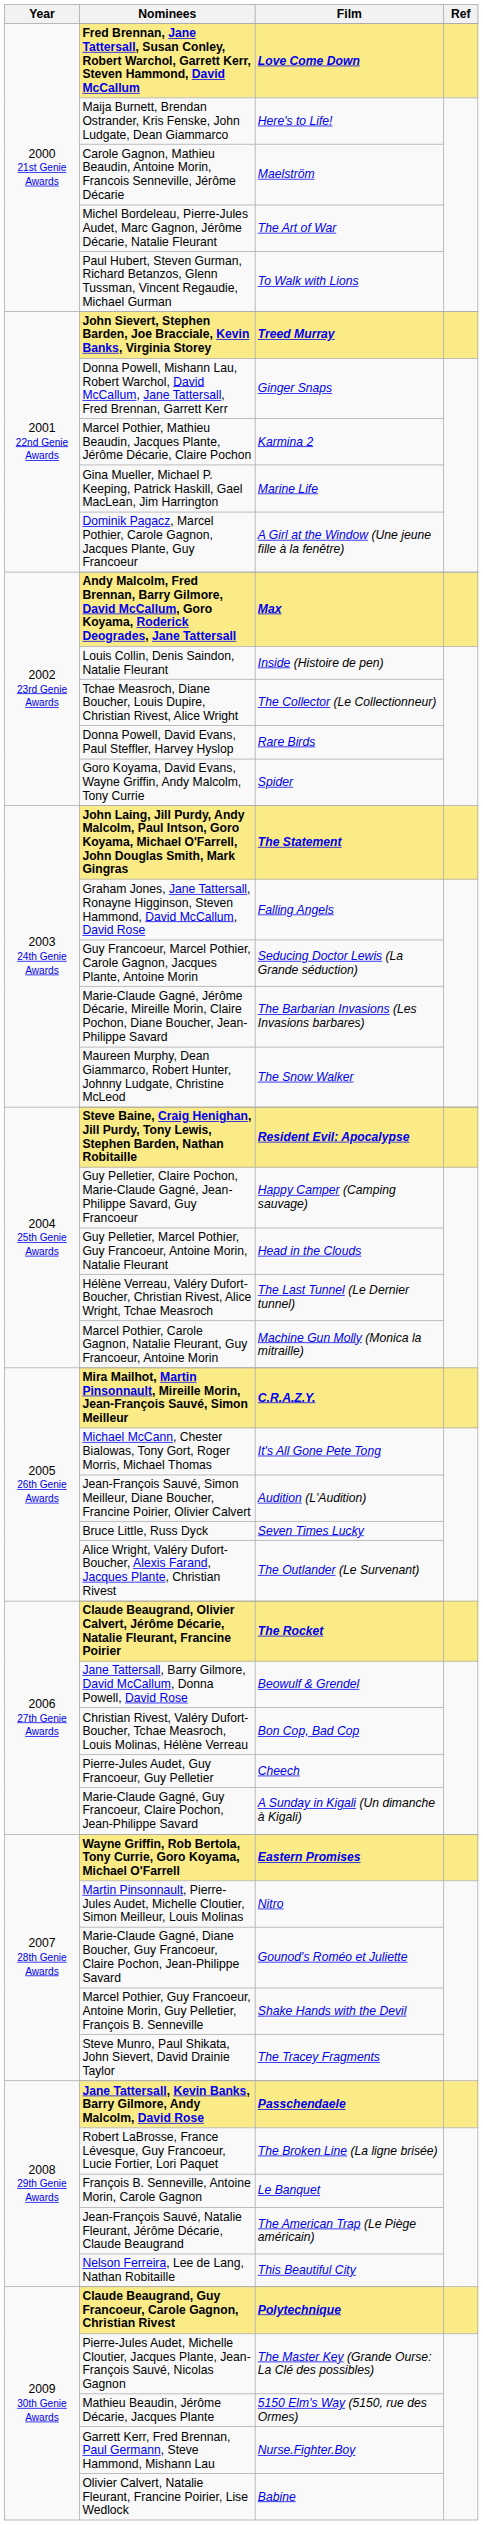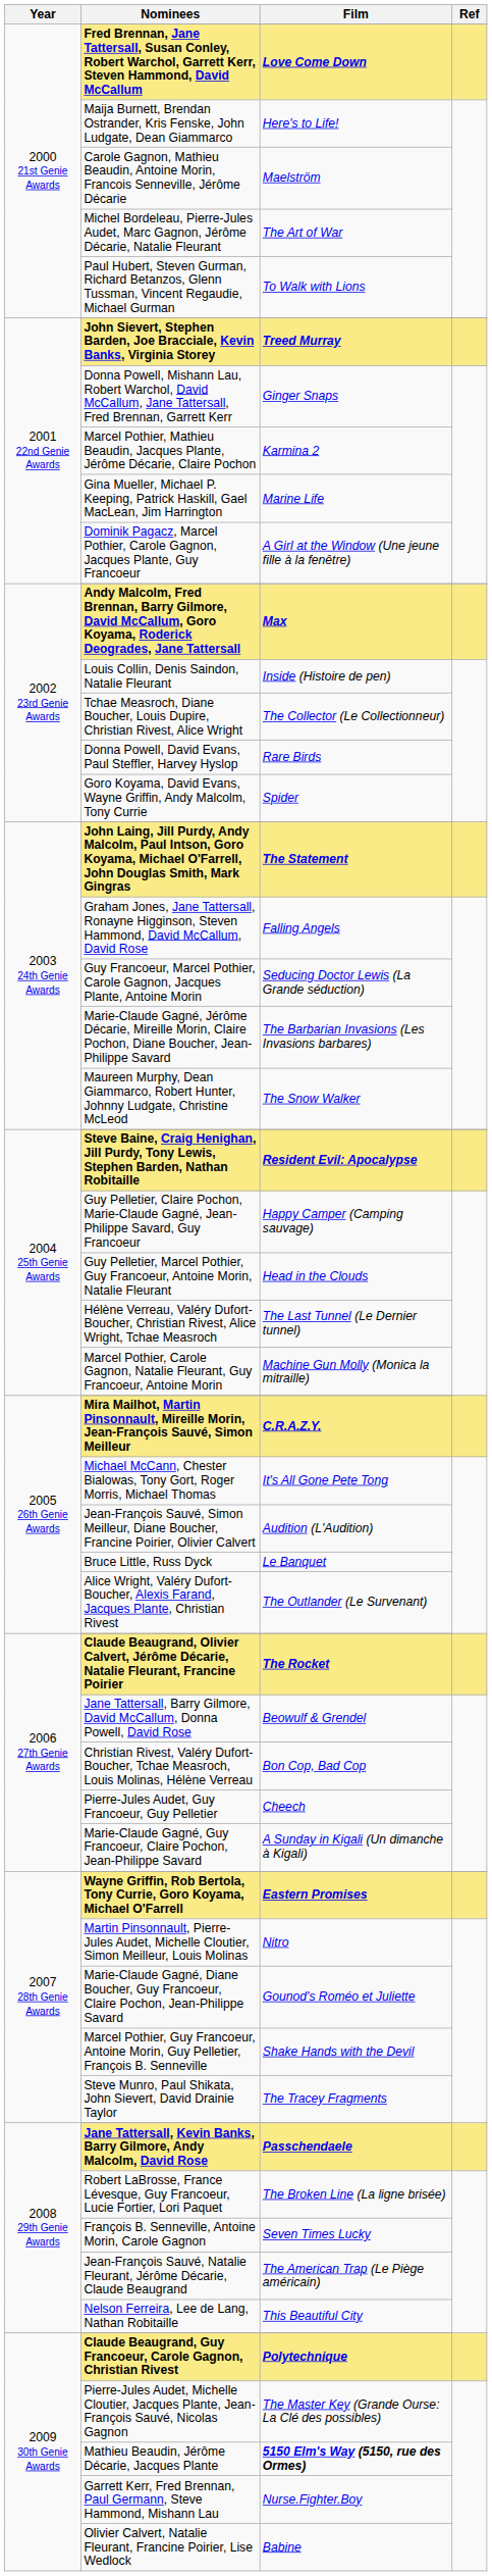Bruce Little, Russ Dyck | Film: Seven Times Lucky -> Le Banquet
François B. Senneville, Antoine Morin, Carole Gagnon | Film: Le Banquet -> Seven Times Lucky
Mathieu Beaudin, Jérôme Décarie, Jacques Plante | Film: normal -> bold
